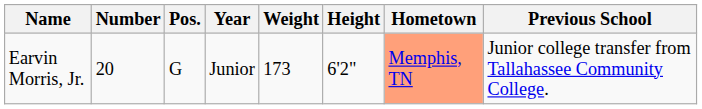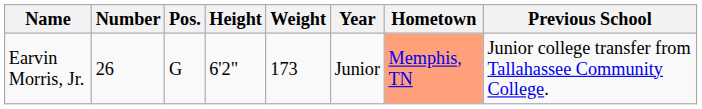columns swapped: Height <-> Year
Earvin Morris, Jr. | Number: 20 -> 26
